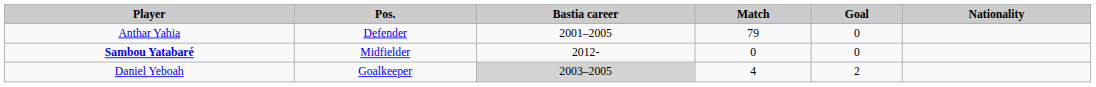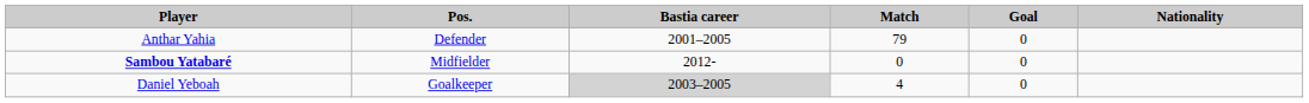Daniel Yeboah | Goal: 2 -> 0
